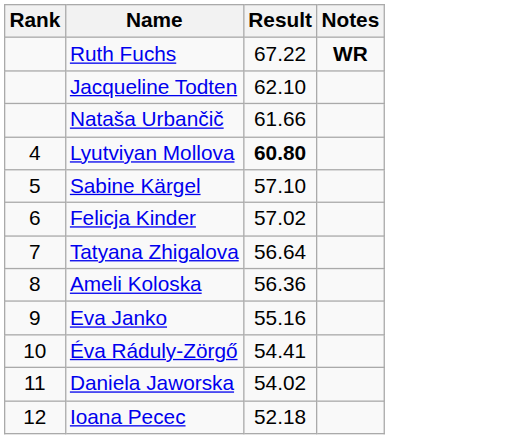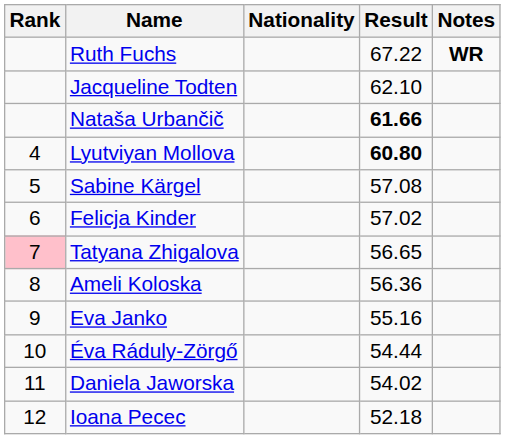+ column: Nationality
Nataša Urbančič | Result: normal -> bold
Sabine Kärgel | Result: 57.10 -> 57.08
Tatyana Zhigalova | Rank: no background -> pink background
Tatyana Zhigalova | Result: 56.64 -> 56.65
Éva Ráduly-Zörgő | Result: 54.41 -> 54.44
